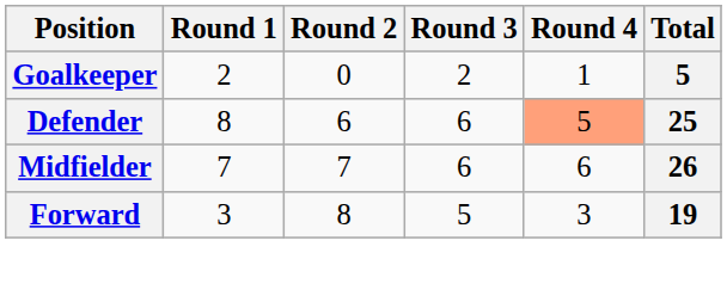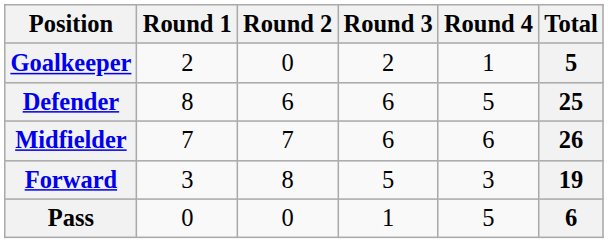Defender | Round 4: lightsalmon background -> no background
+ row: Pass | 0 | 0 | 1 | 5 | 6
